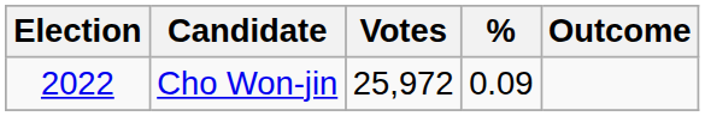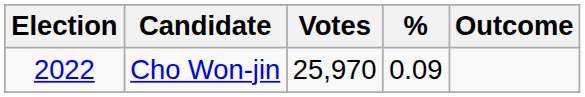Cho Won-jin | Votes: 25,972 -> 25,970
